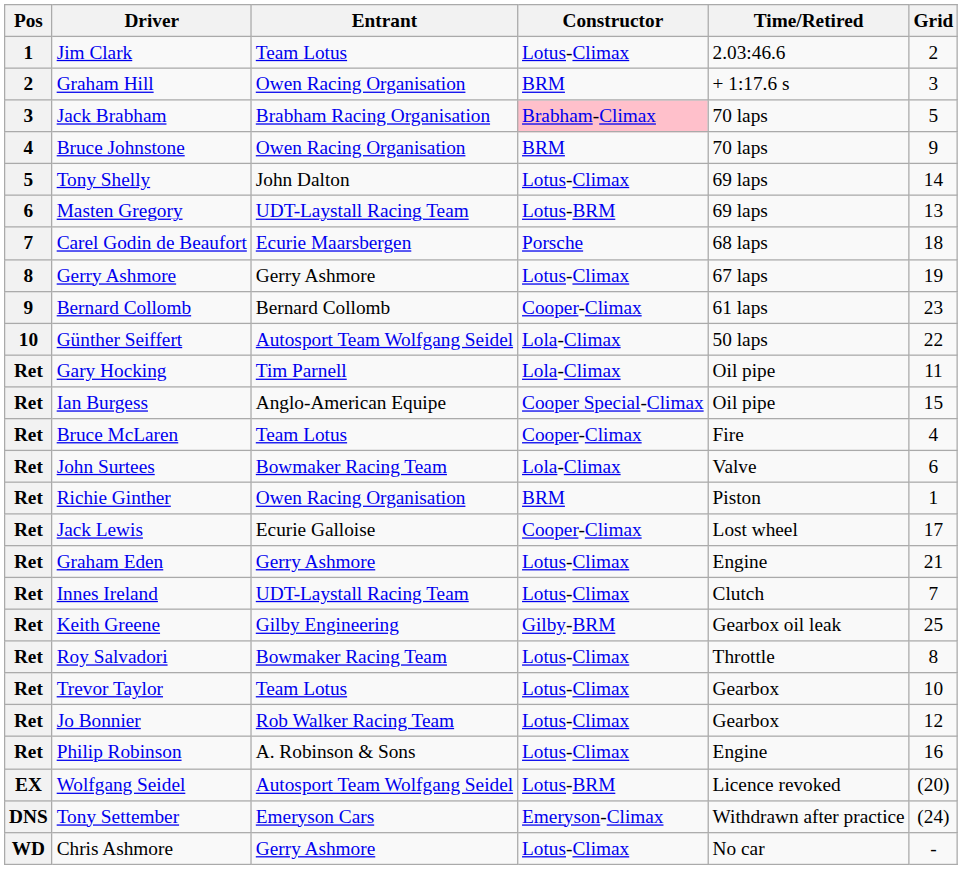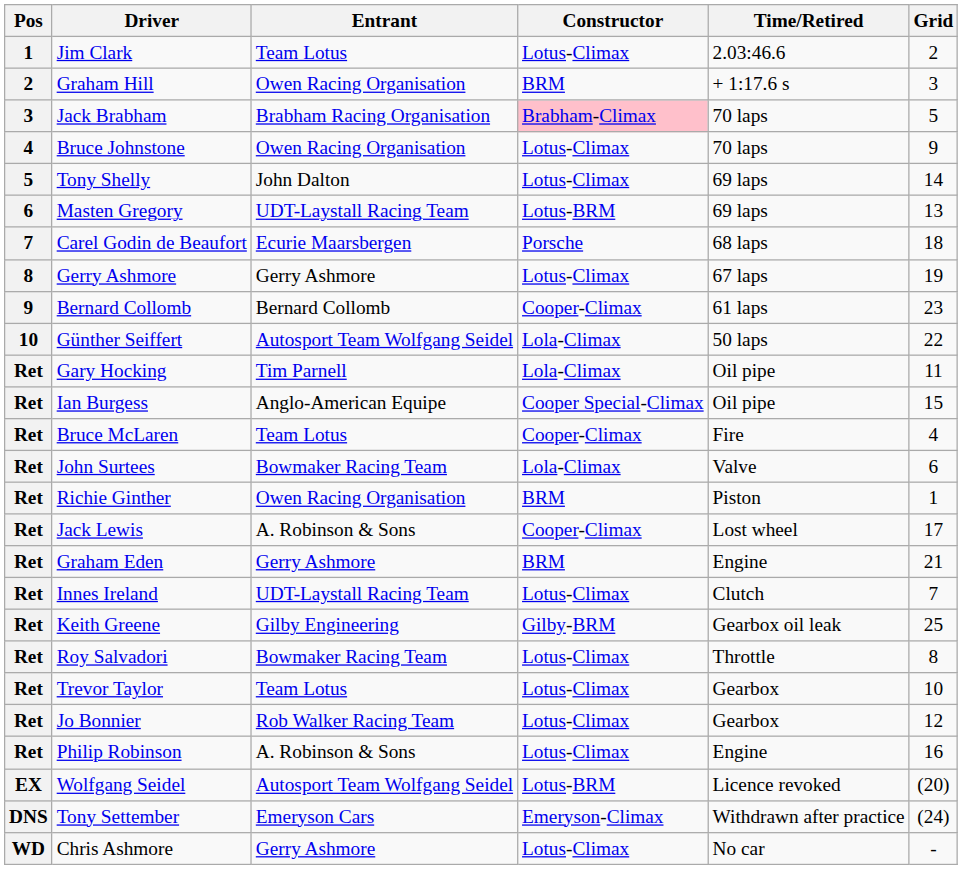Bruce Johnstone | Constructor: BRM -> Lotus-Climax
Jack Lewis | Entrant: Ecurie Galloise -> A. Robinson & Sons
Graham Eden | Constructor: Lotus-Climax -> BRM
